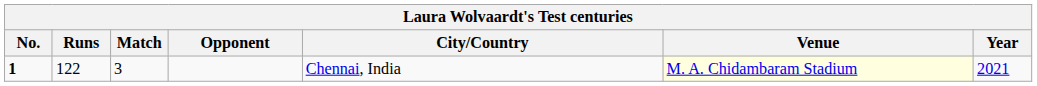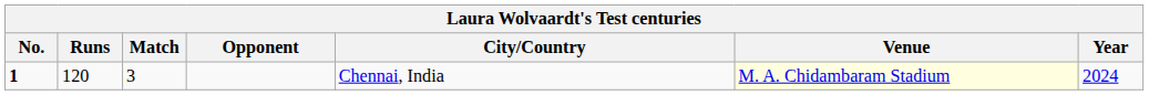1 | Runs: 122 -> 120
1 | Year: 2021 -> 2024
